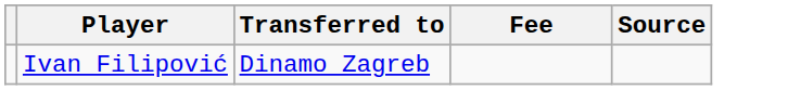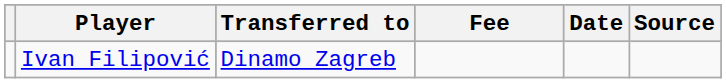+ column: Date
